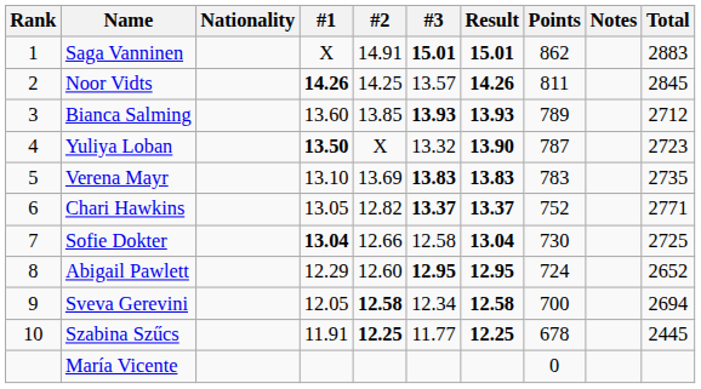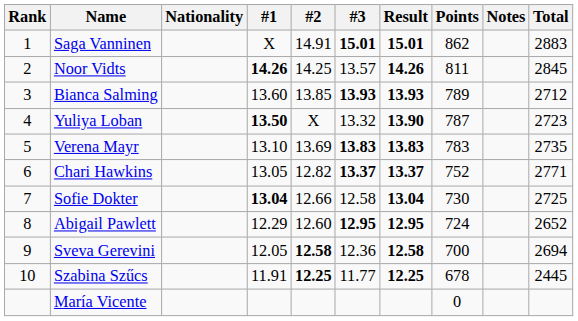Sveva Gerevini | #3: 12.34 -> 12.36
